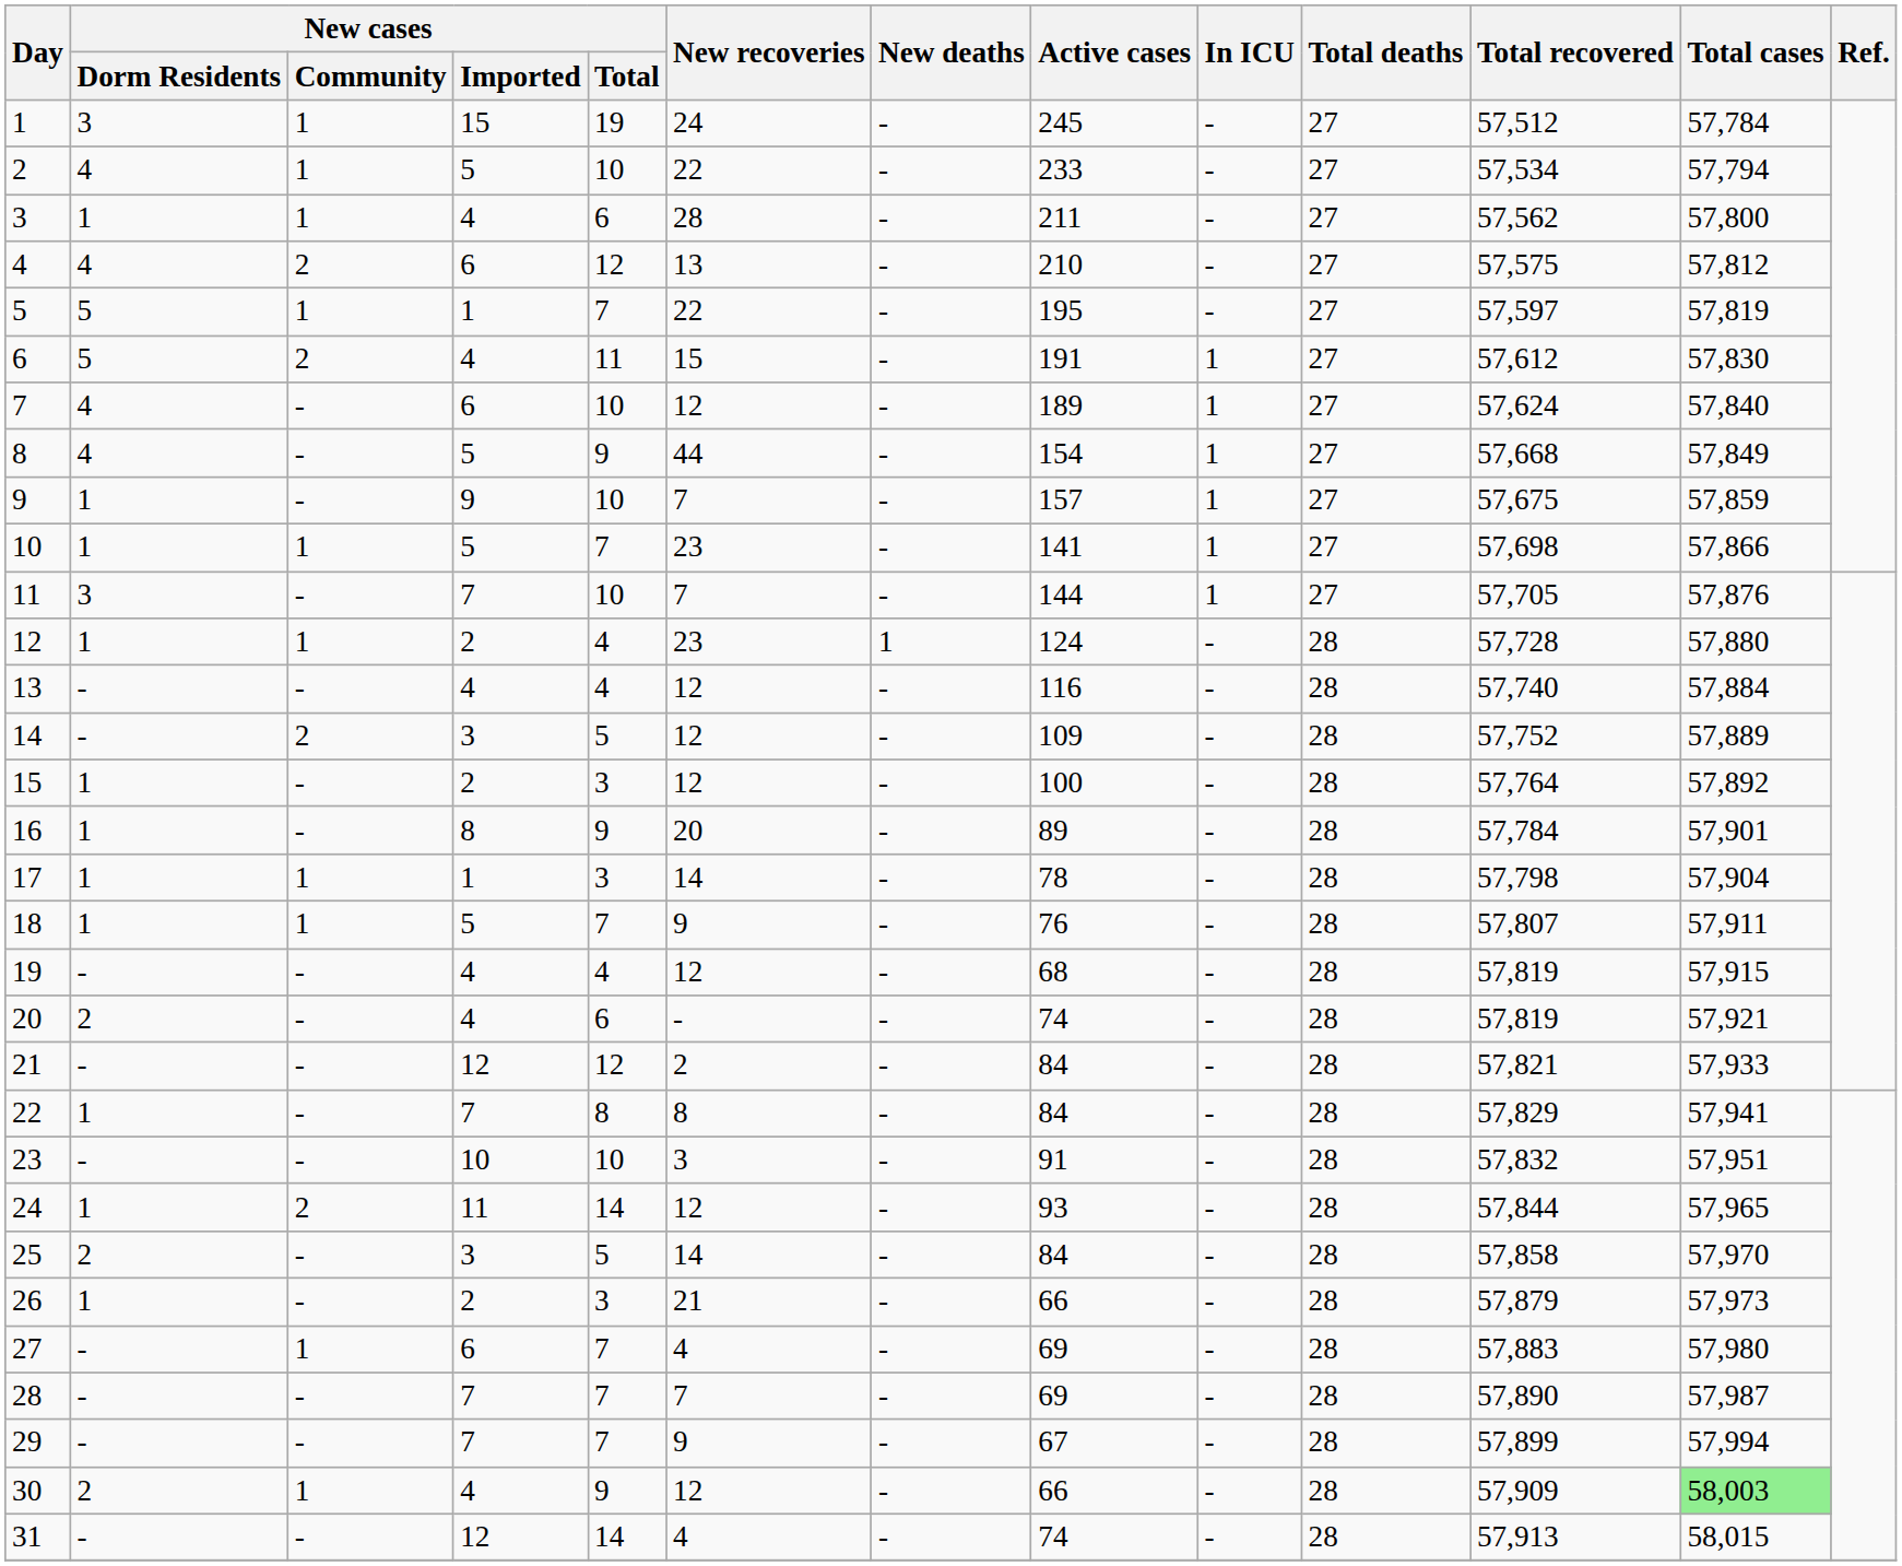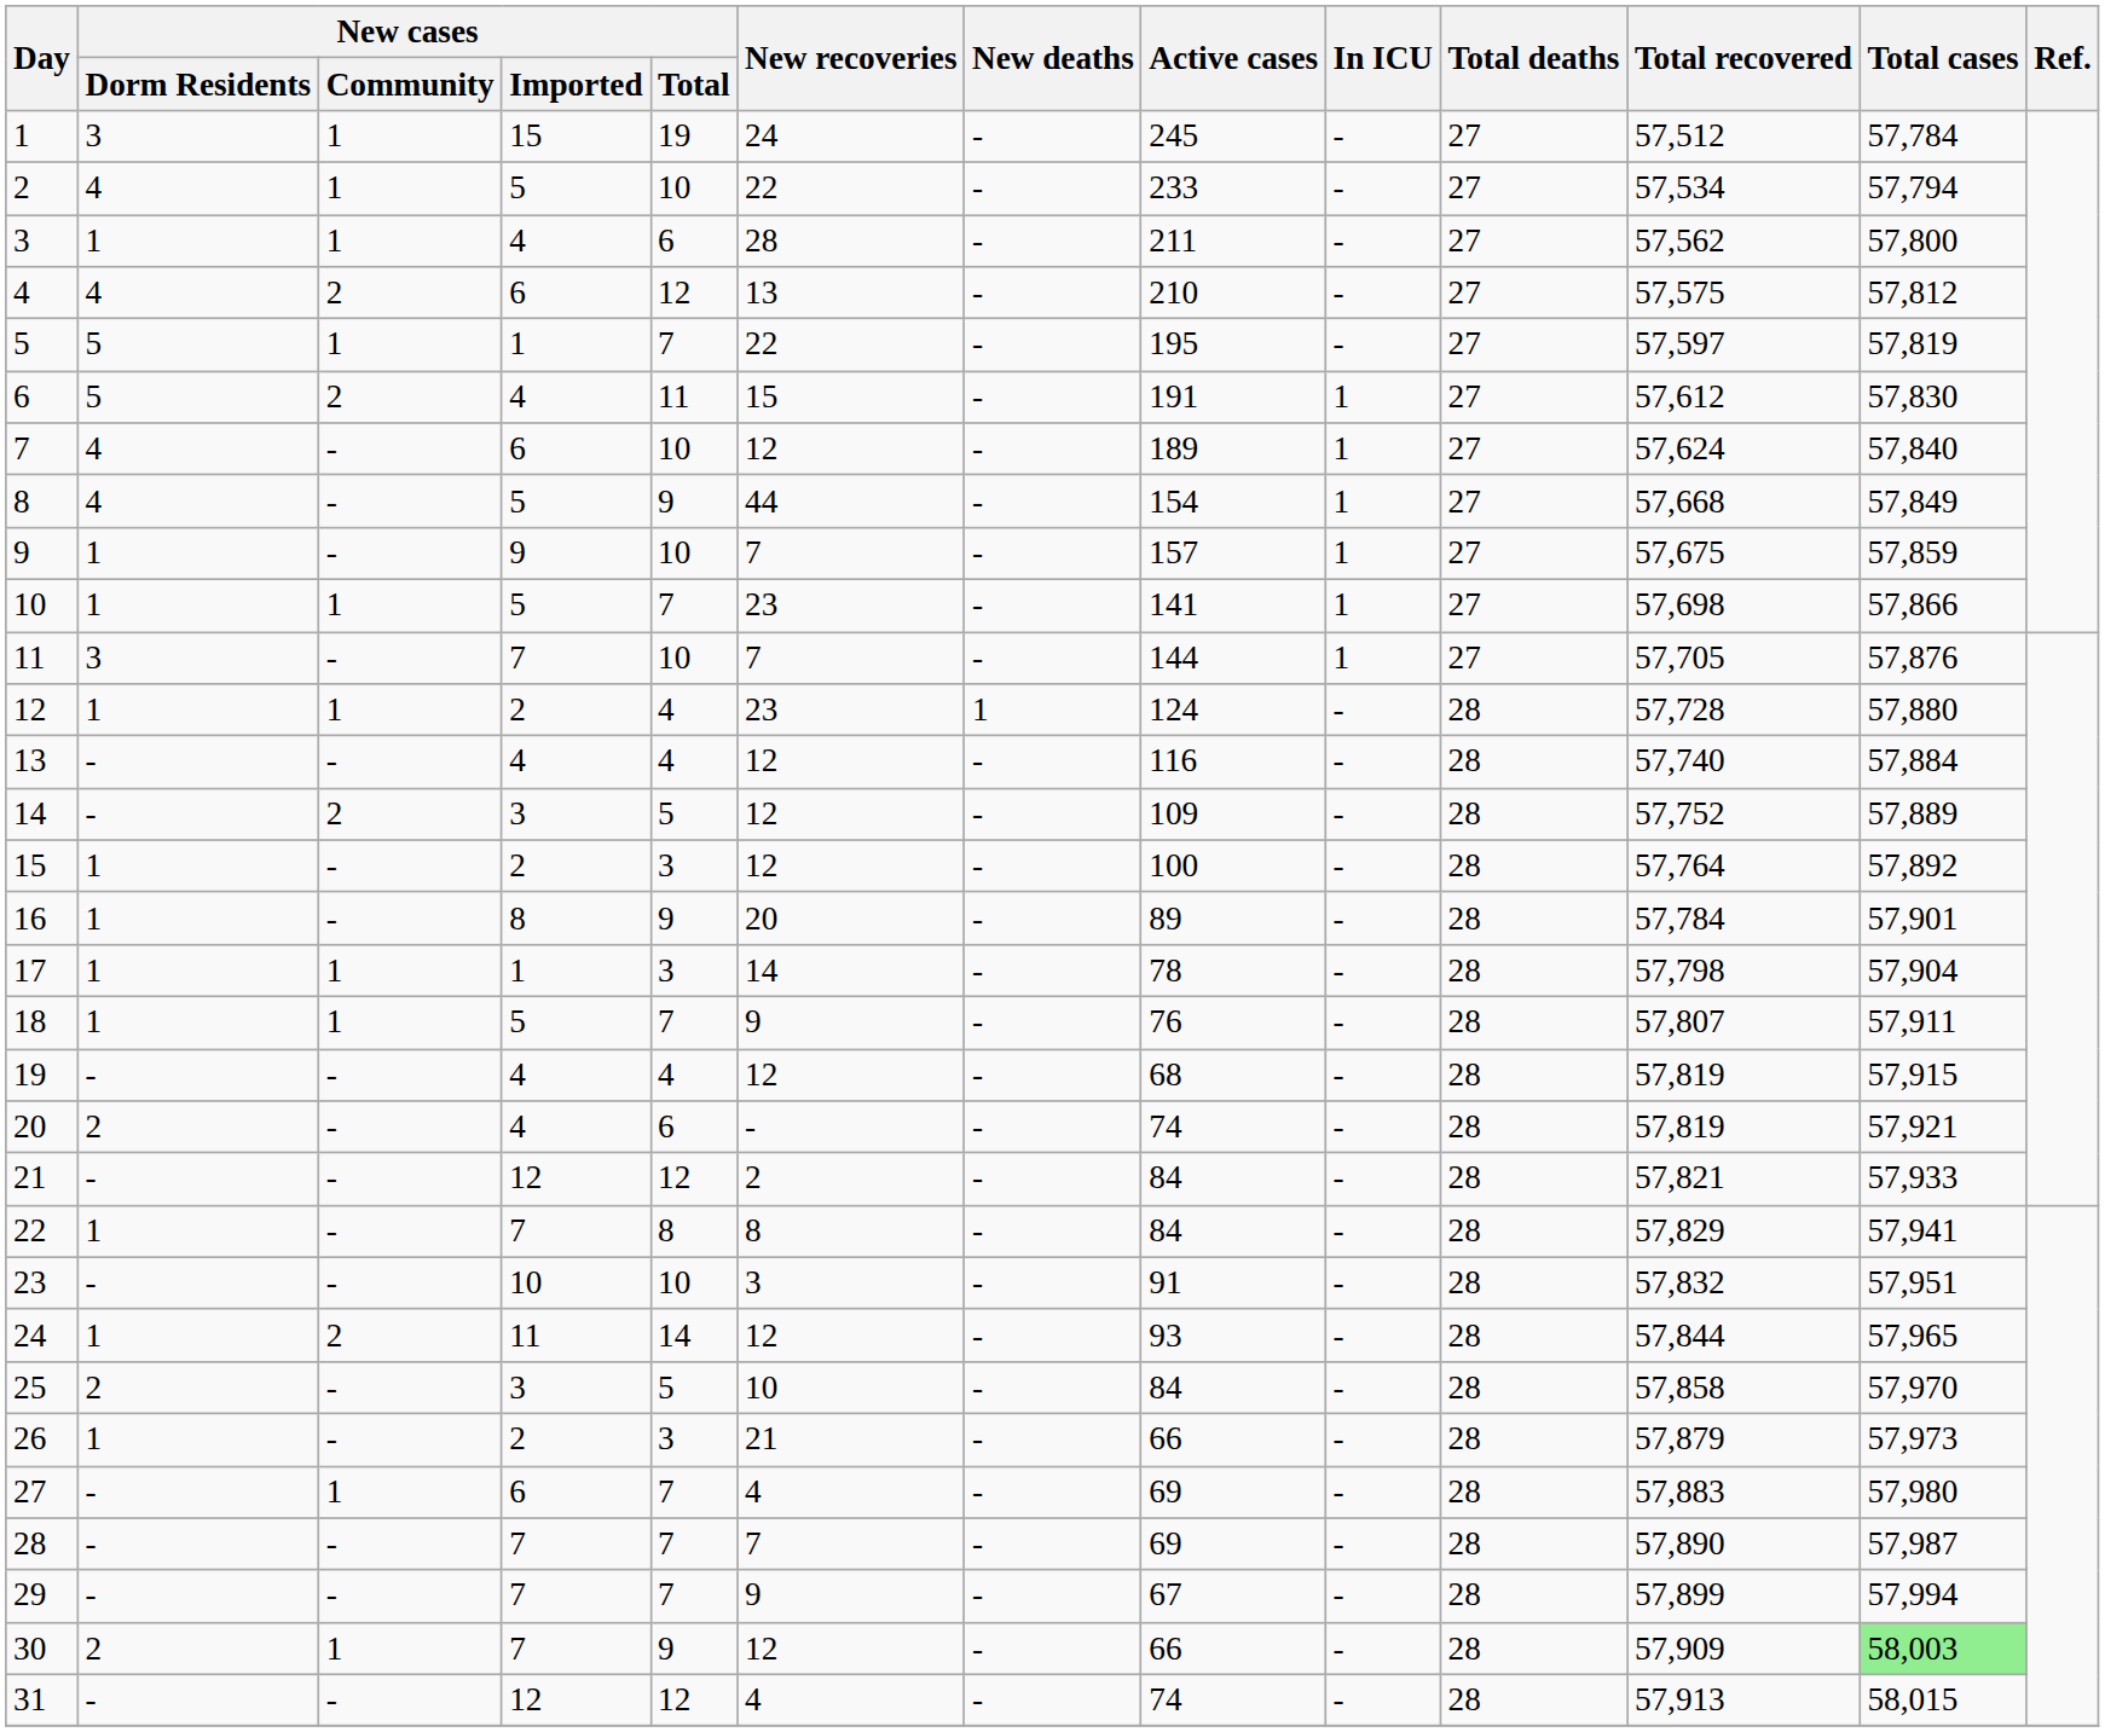25 | New recoveries: 14 -> 10
30 | New cases / Imported: 4 -> 7
31 | New cases / Total: 14 -> 12
